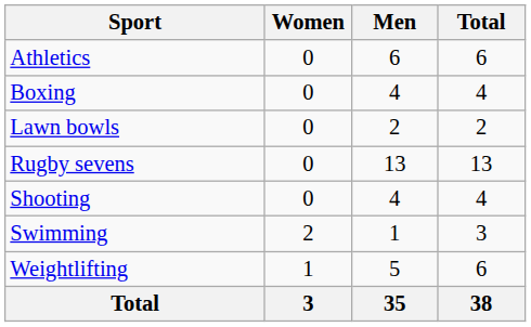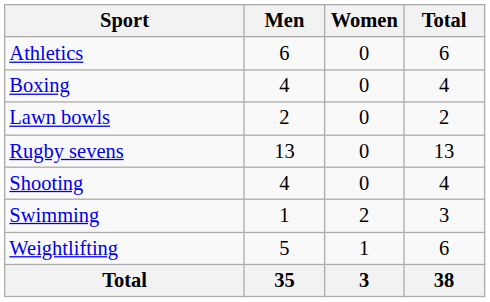columns swapped: Men <-> Women
